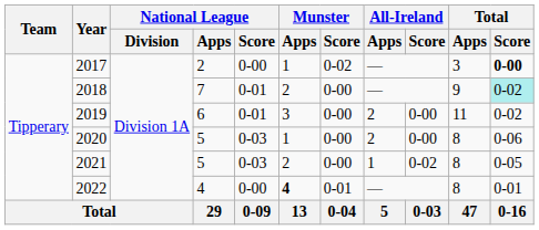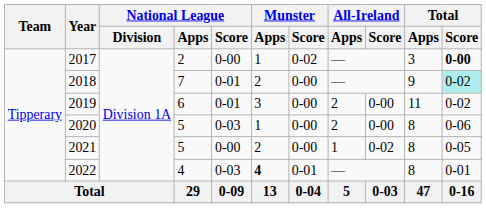2021 | National League / Score: 0-03 -> 0-00
2022 | National League / Score: 0-00 -> 0-03
